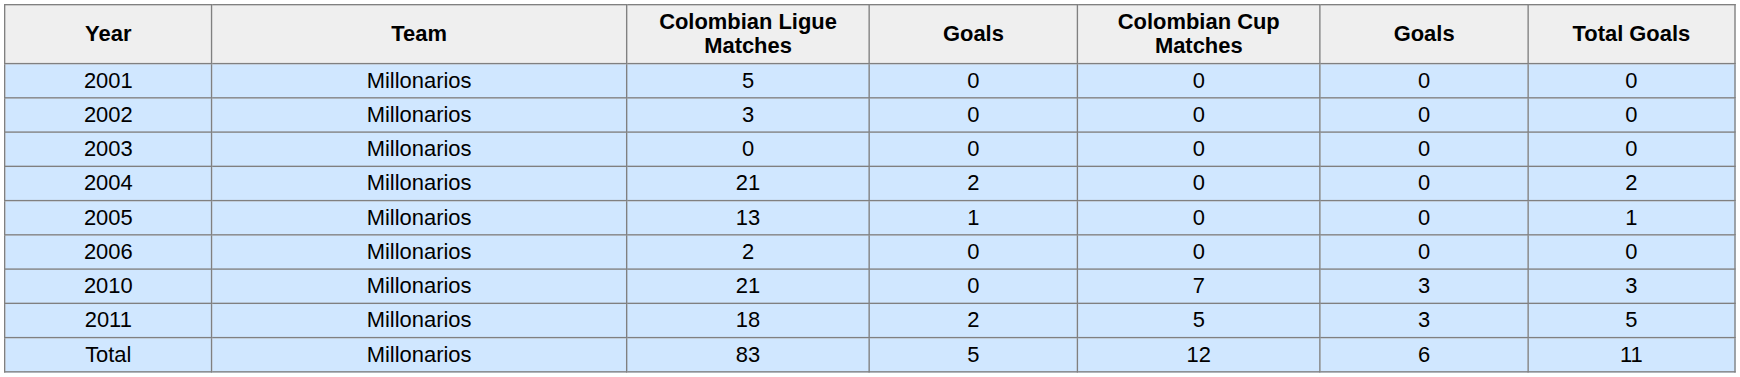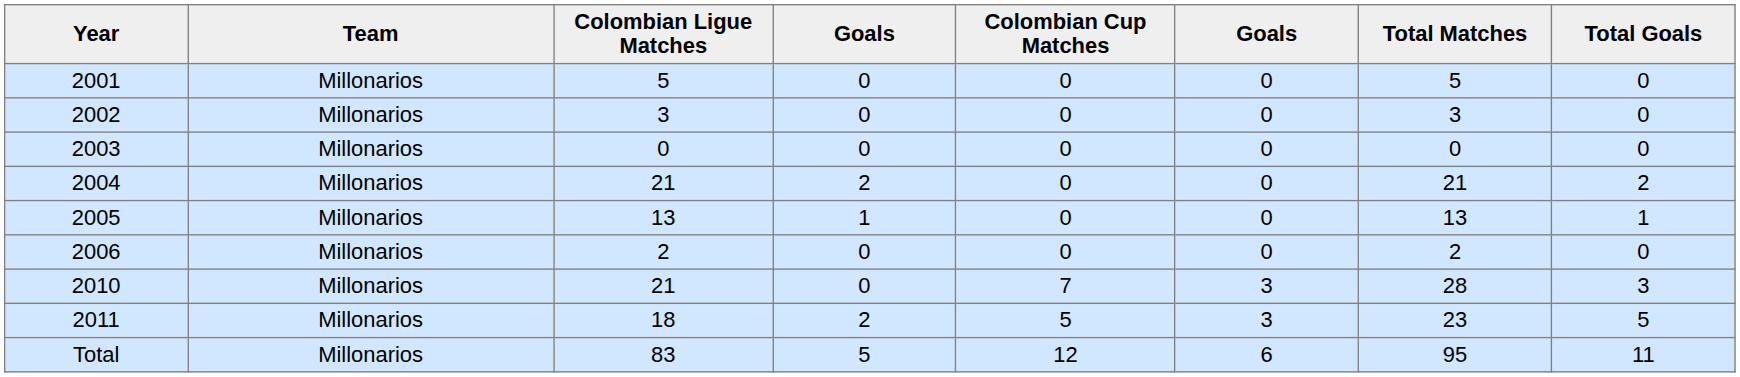+ column: Total Matches | 5 | 3 | 0 | 21 | 13 | 2 | 28 | 23 | 95
